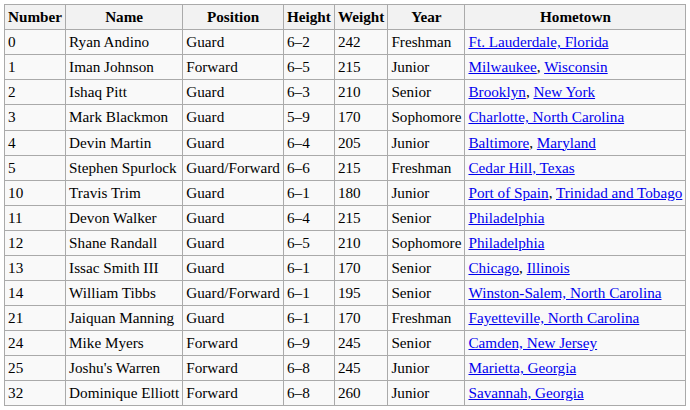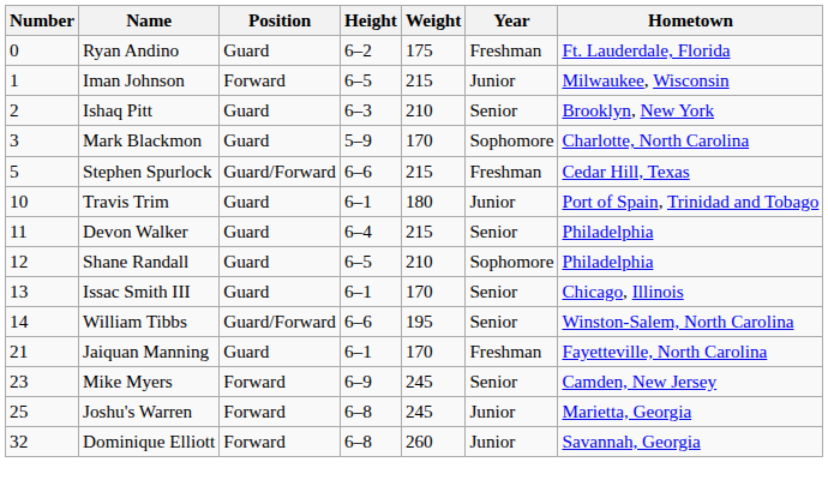Ryan Andino | Weight: 242 -> 175
- row: 4 | Devin Martin | Guard | 6–4 | 205 | Junior | Baltimore, Maryland
William Tibbs | Height: 6–1 -> 6–6
Mike Myers | Number: 24 -> 23
